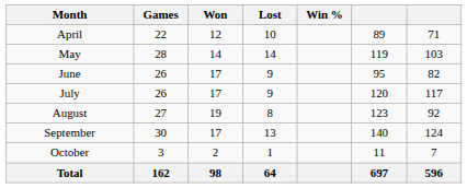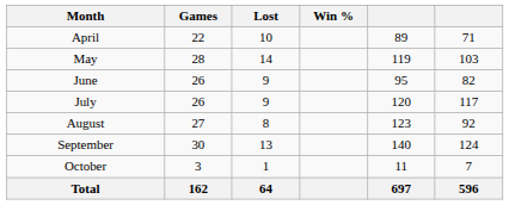- column: Won | 12 | 14 | 17 | 17 | 19 | 17 | 2 | 98
